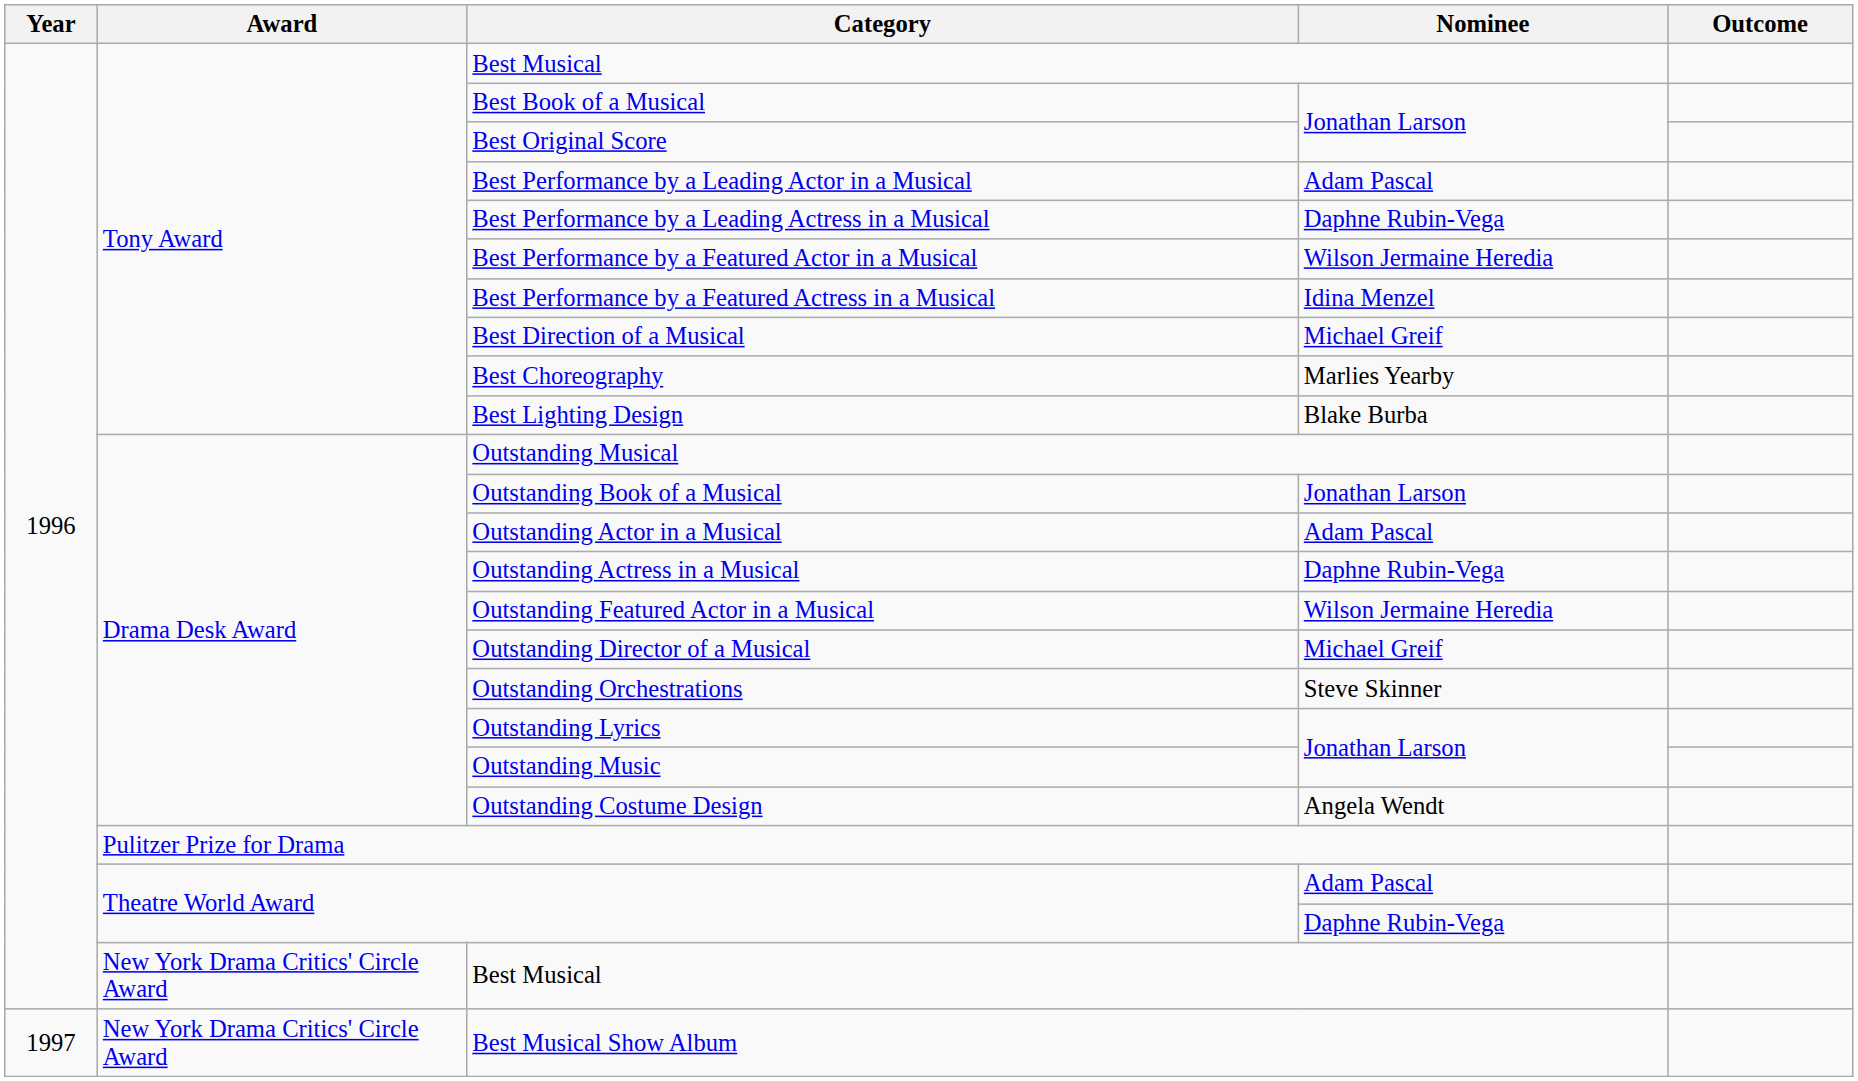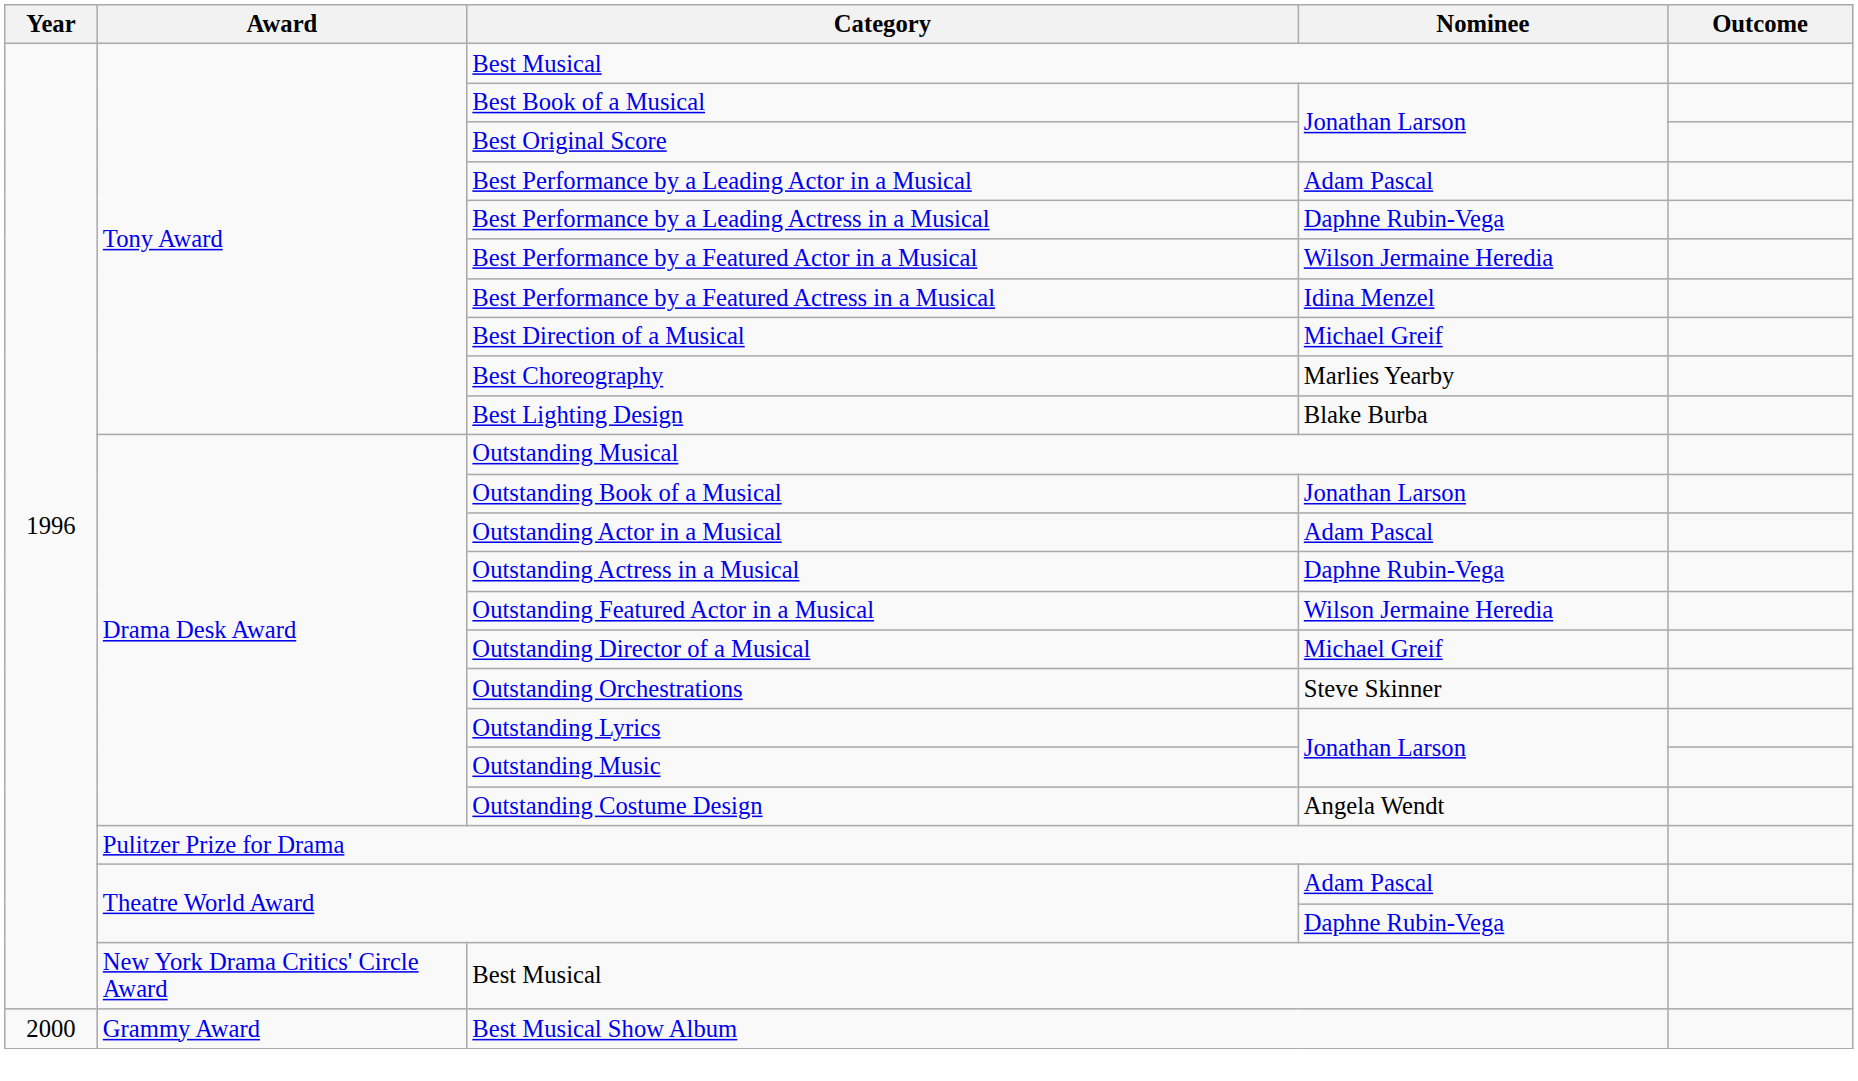Best Musical Show Album | Year: 1997 -> 2000
Best Musical Show Album | Award: New York Drama Critics' Circle Award -> Grammy Award
